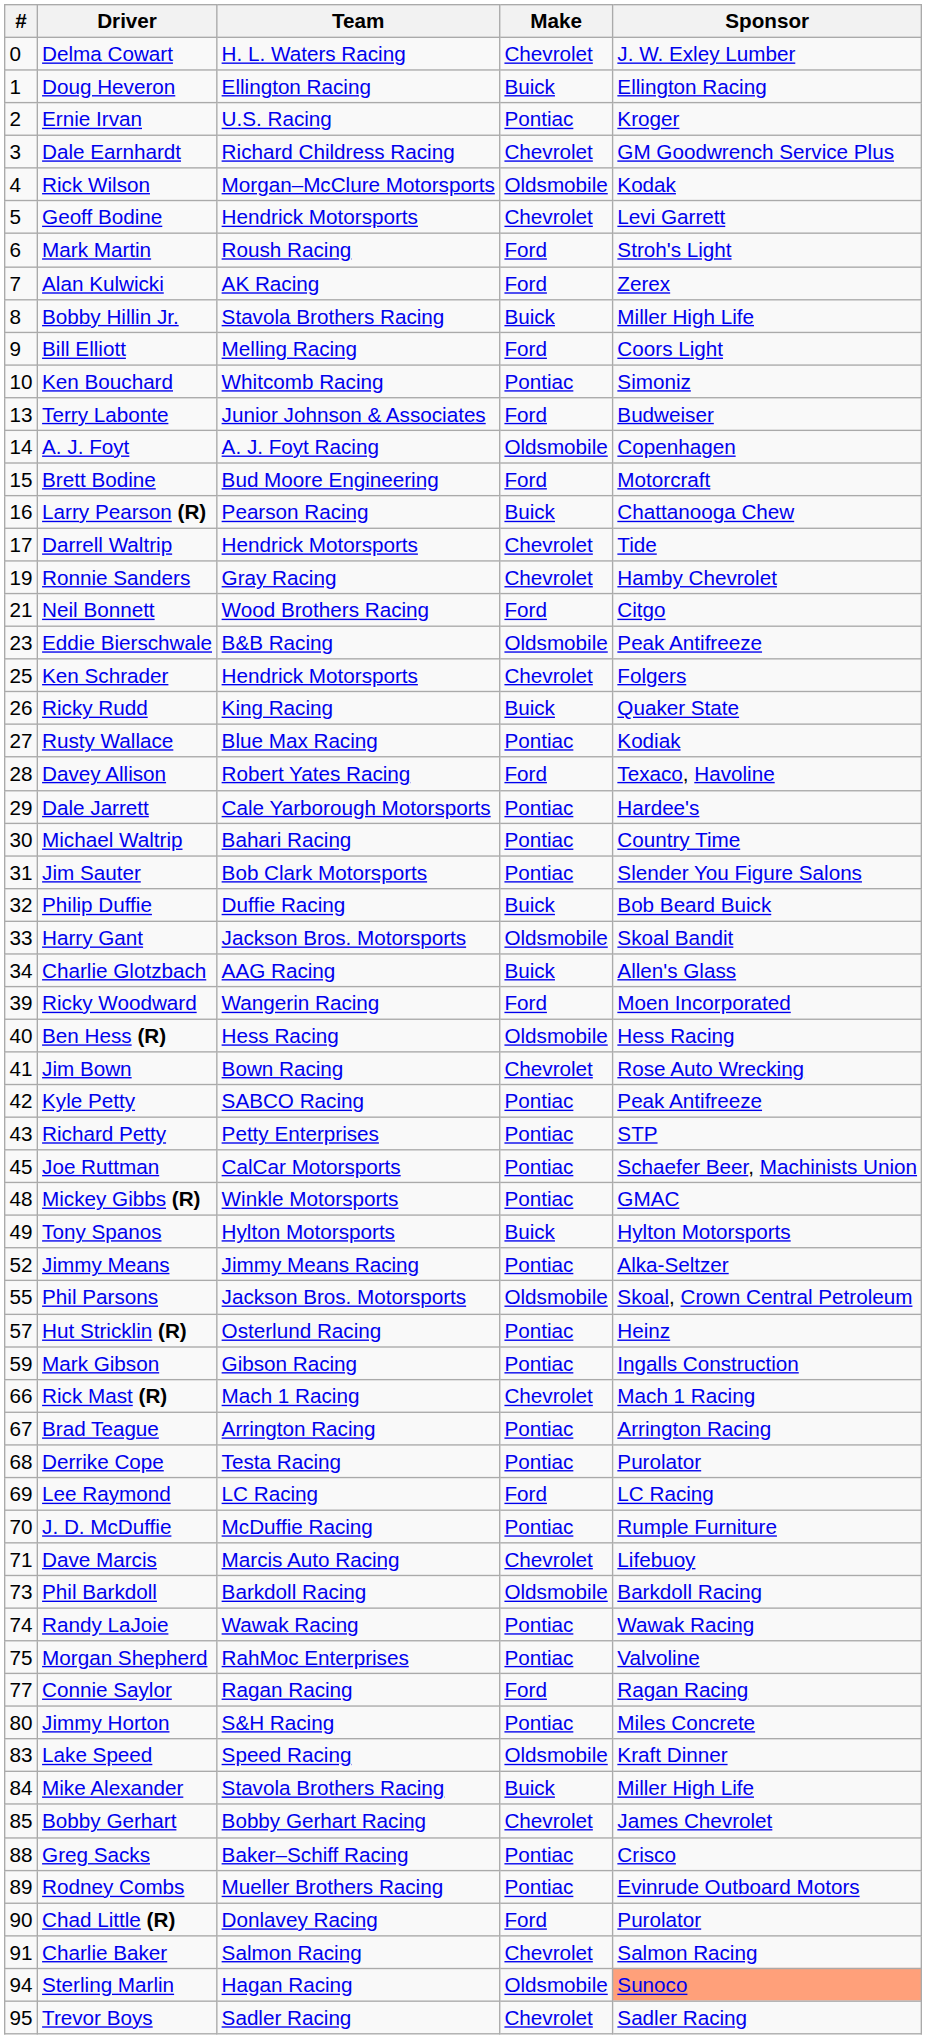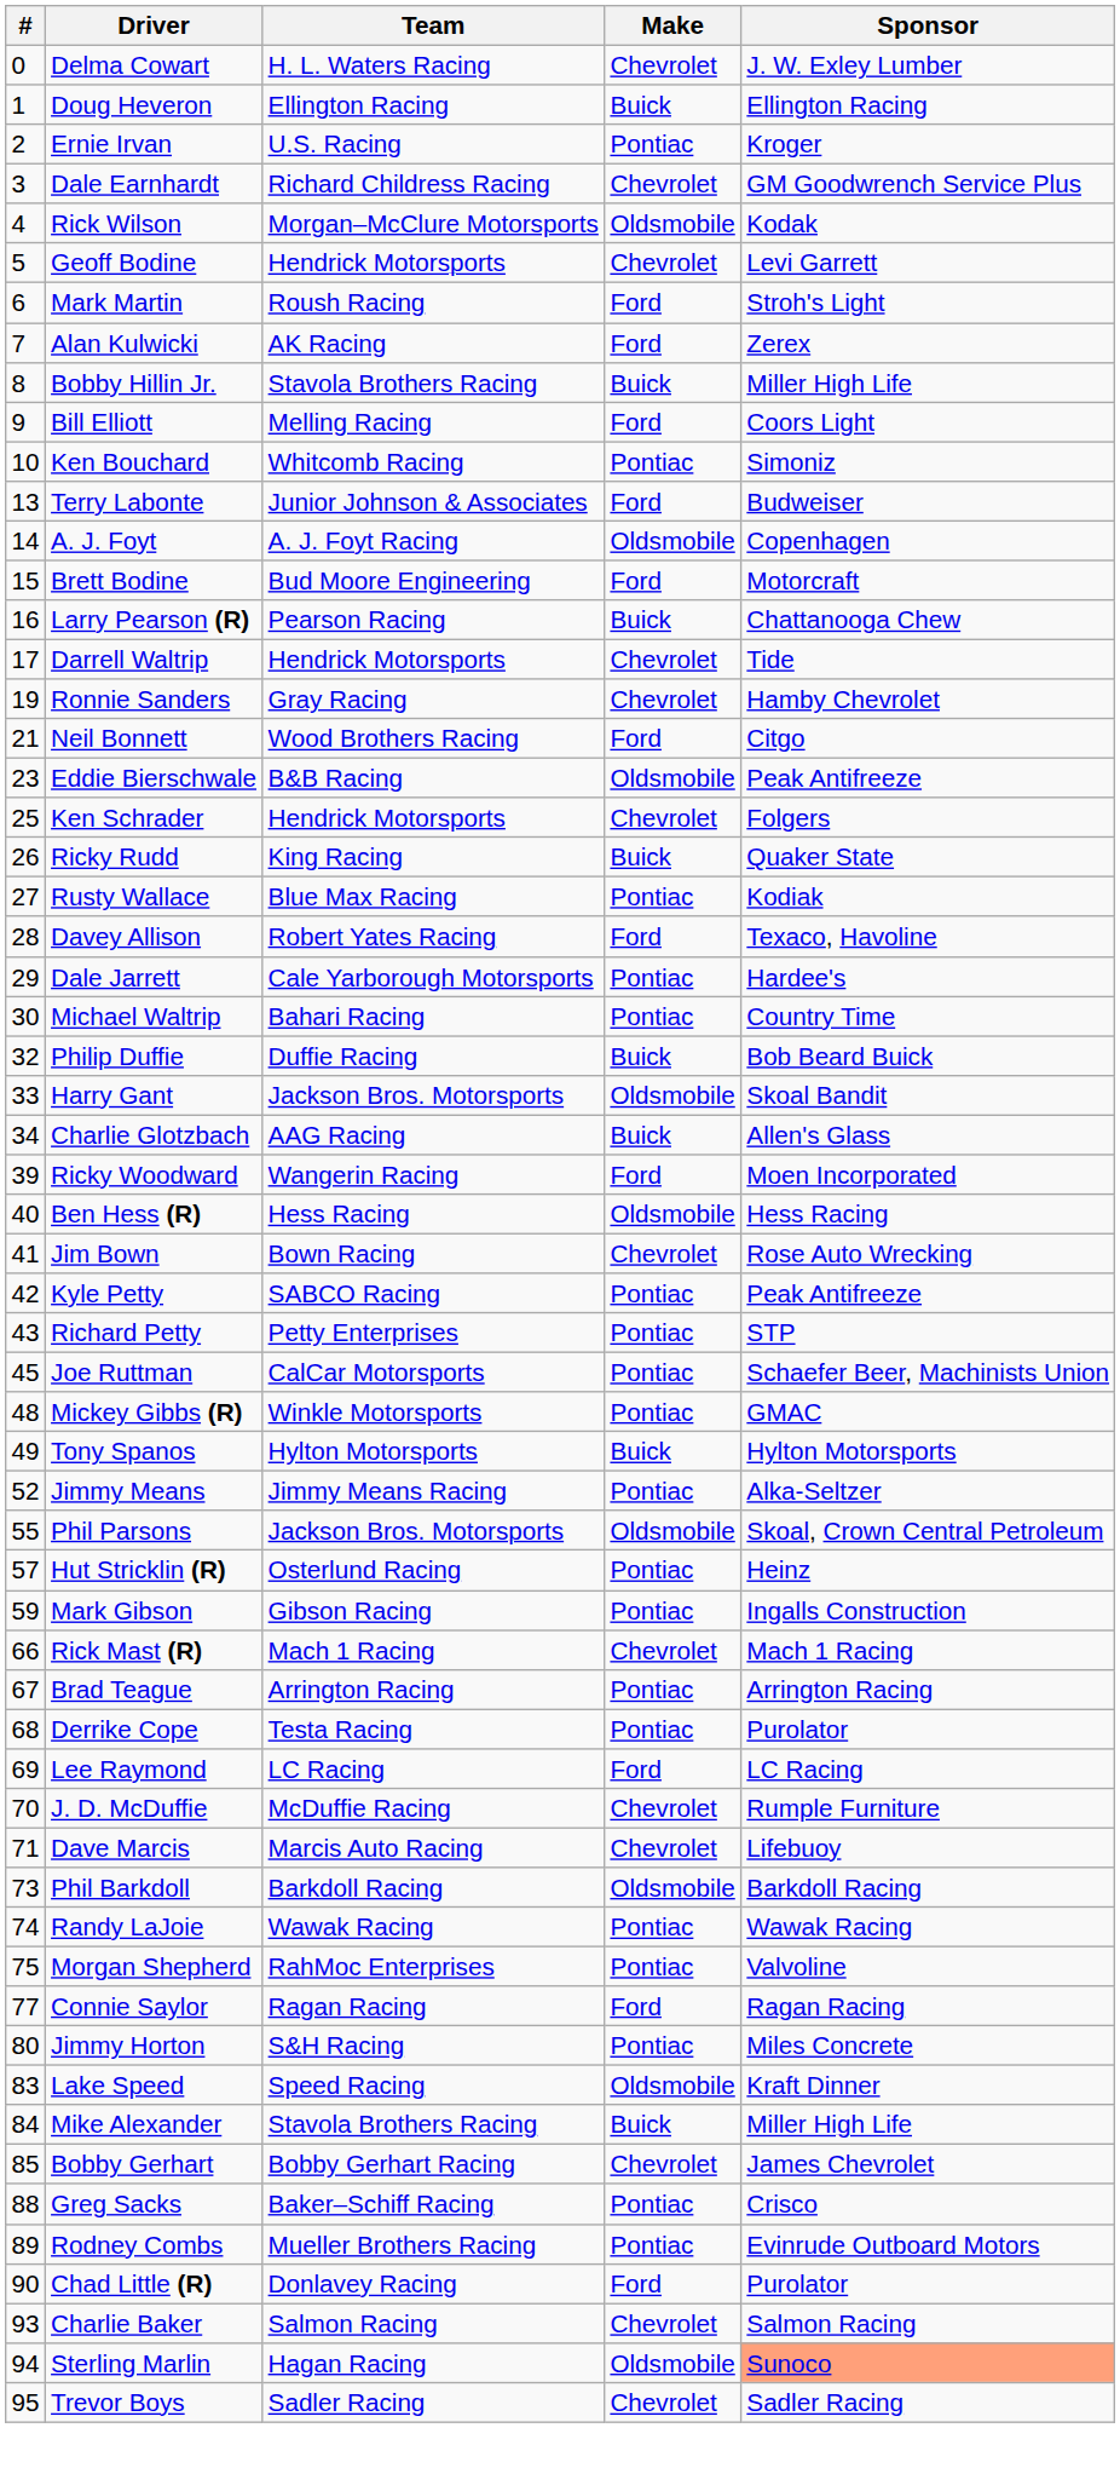- row: 31 | Jim Sauter | Bob Clark Motorsports | Pontiac | Slender You Figure Salons
J. D. McDuffie | Make: Pontiac -> Chevrolet
Charlie Baker | #: 91 -> 93
